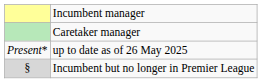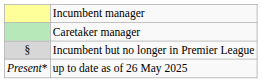rows swapped: Incumbent but no longer in Premier League <-> up to date as of 26 May 2025
